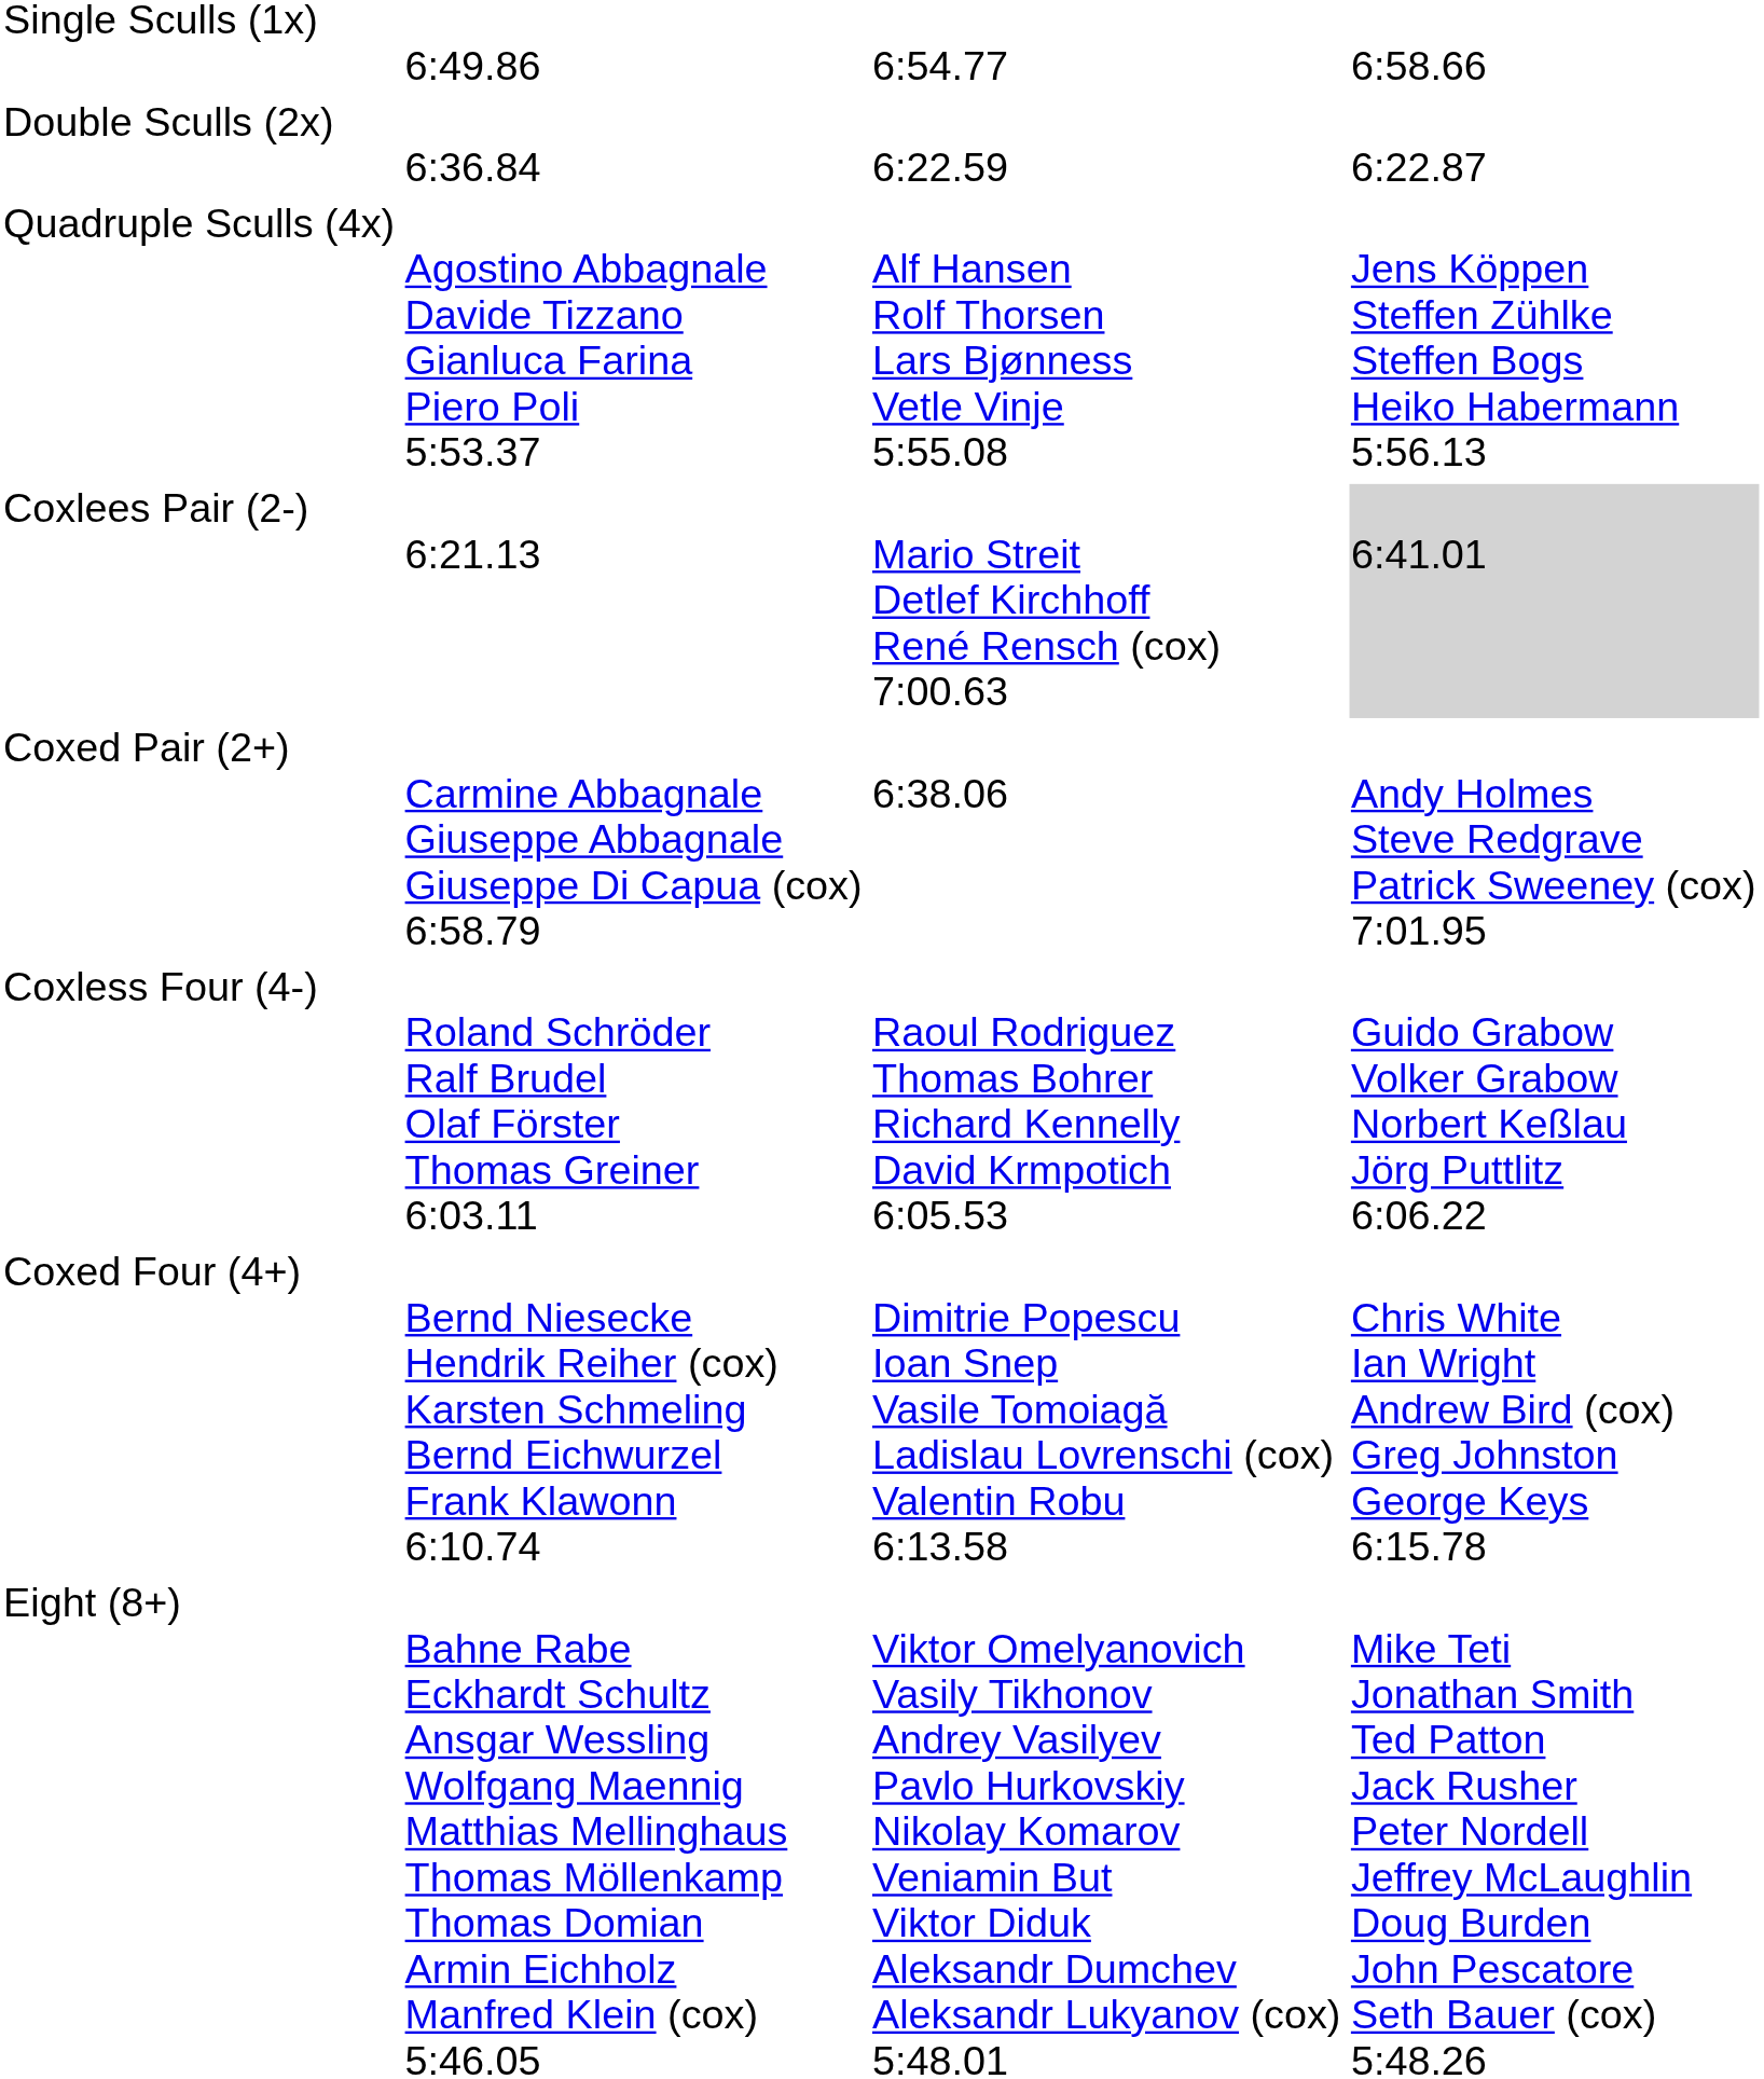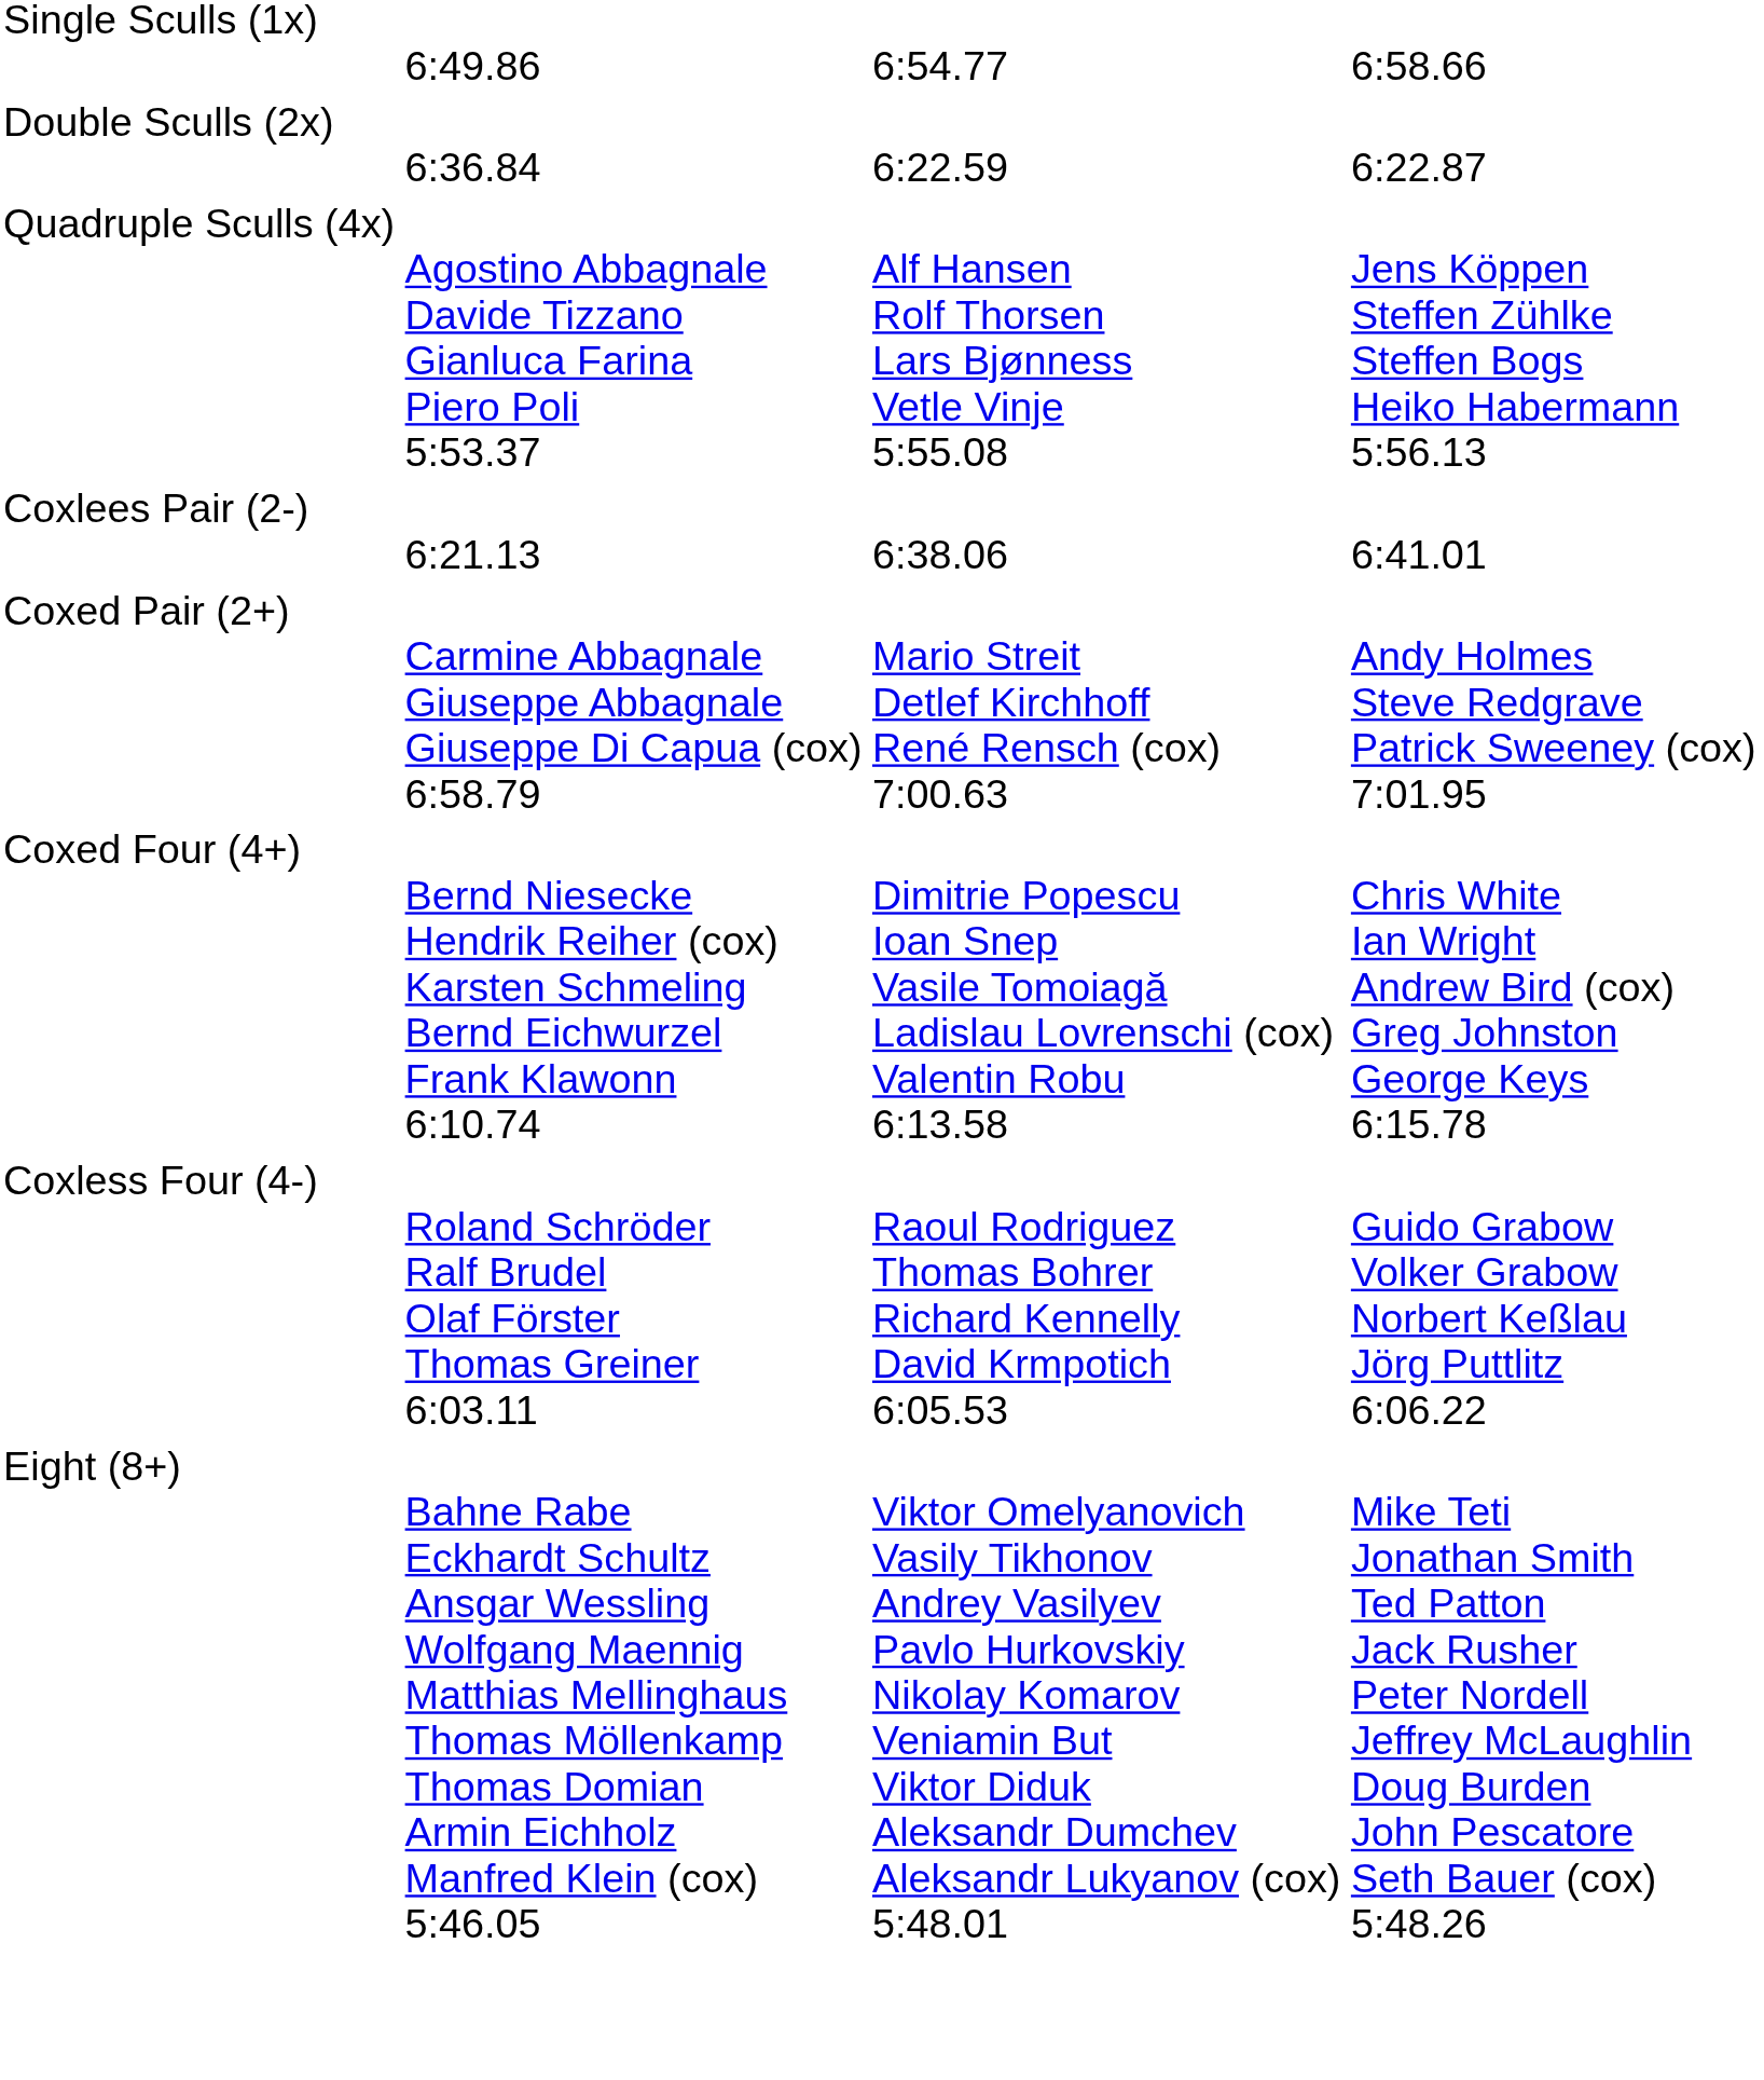Coxlees Pair (2-) | column 3: Mario Streit Detlef Kirchhoff René Rensch (cox) 7:00.63 -> 6:38.06
Coxlees Pair (2-) | column 4: lightgrey background -> no background
Coxed Pair (2+) | column 3: 6:38.06 -> Mario Streit Detlef Kirchhoff René Rensch (cox) 7:00.63
rows swapped: Coxless Four (4-) <-> Coxed Four (4+)
